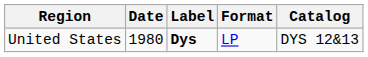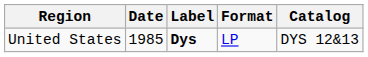United States | Date: 1980 -> 1985
